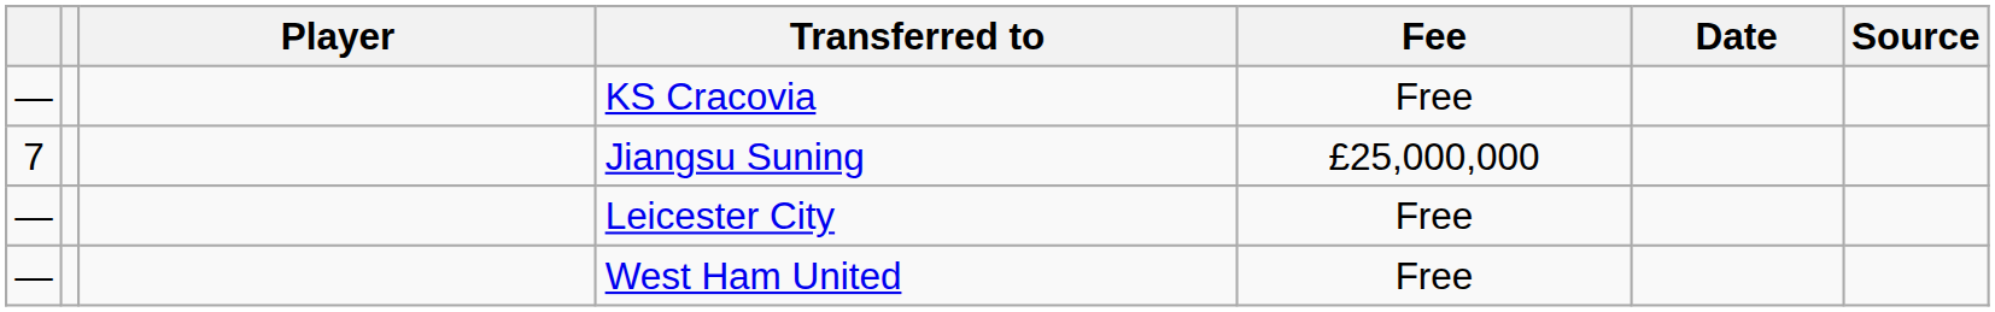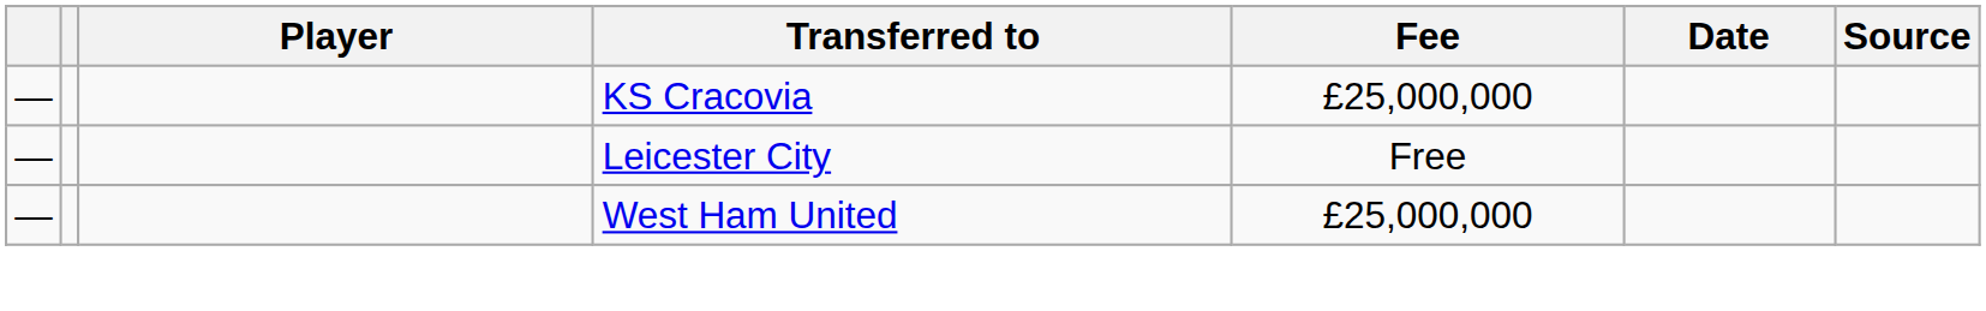KS Cracovia | Fee: Free -> £25,000,000
- row: 7 | Jiangsu Suning | £25,000,000
West Ham United | Fee: Free -> £25,000,000
